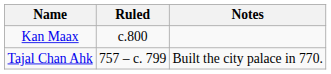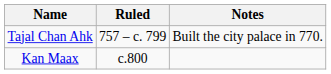rows swapped: Tajal Chan Ahk <-> Kan Maax
